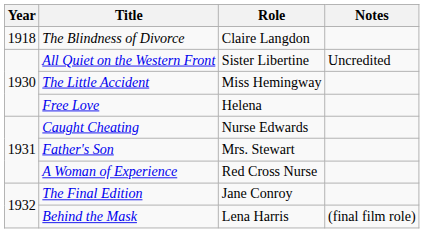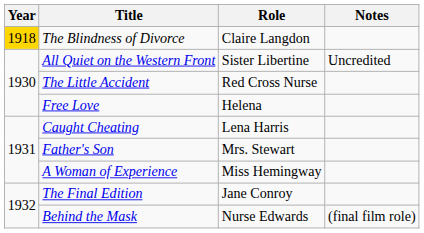The Blindness of Divorce | Year: no background -> gold background
The Little Accident | Role: Miss Hemingway -> Red Cross Nurse
Caught Cheating | Role: Nurse Edwards -> Lena Harris
A Woman of Experience | Role: Red Cross Nurse -> Miss Hemingway
Behind the Mask | Role: Lena Harris -> Nurse Edwards
